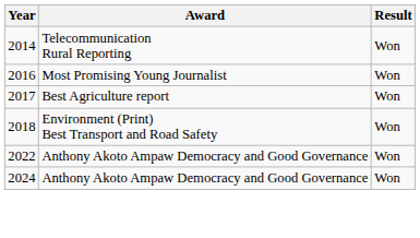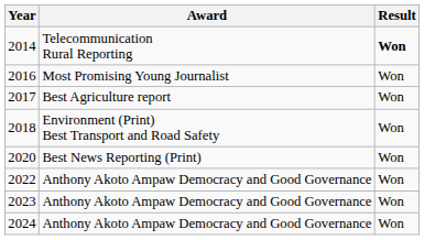2014 | Result: normal -> bold
+ row: 2020 | Best News Reporting (Print) | Won
+ row: 2023 | Anthony Akoto Ampaw Democracy and Good Governance | Won
